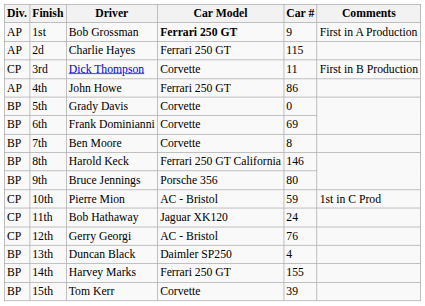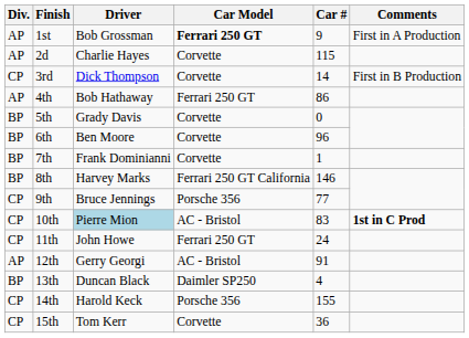2d | Car Model: Ferrari 250 GT -> Corvette
3rd | Car #: 11 -> 14
4th | Driver: John Howe -> Bob Hathaway
6th | Driver: Frank Dominianni -> Ben Moore
6th | Car #: 69 -> 96
7th | Driver: Ben Moore -> Frank Dominianni
7th | Car #: 8 -> 1
8th | Driver: Harold Keck -> Harvey Marks
9th | Div.: BP -> CP
9th | Car #: 80 -> 77
10th | Driver: no background -> lightblue background
10th | Car #: 59 -> 83
10th | Comments: normal -> bold
11th | Driver: Bob Hathaway -> John Howe
11th | Car Model: Jaguar XK120 -> Ferrari 250 GT
12th | Div.: CP -> AP
12th | Car #: 76 -> 91
14th | Div.: BP -> CP
14th | Driver: Harvey Marks -> Harold Keck
14th | Car Model: Ferrari 250 GT -> Porsche 356
15th | Div.: BP -> CP
15th | Car #: 39 -> 36
